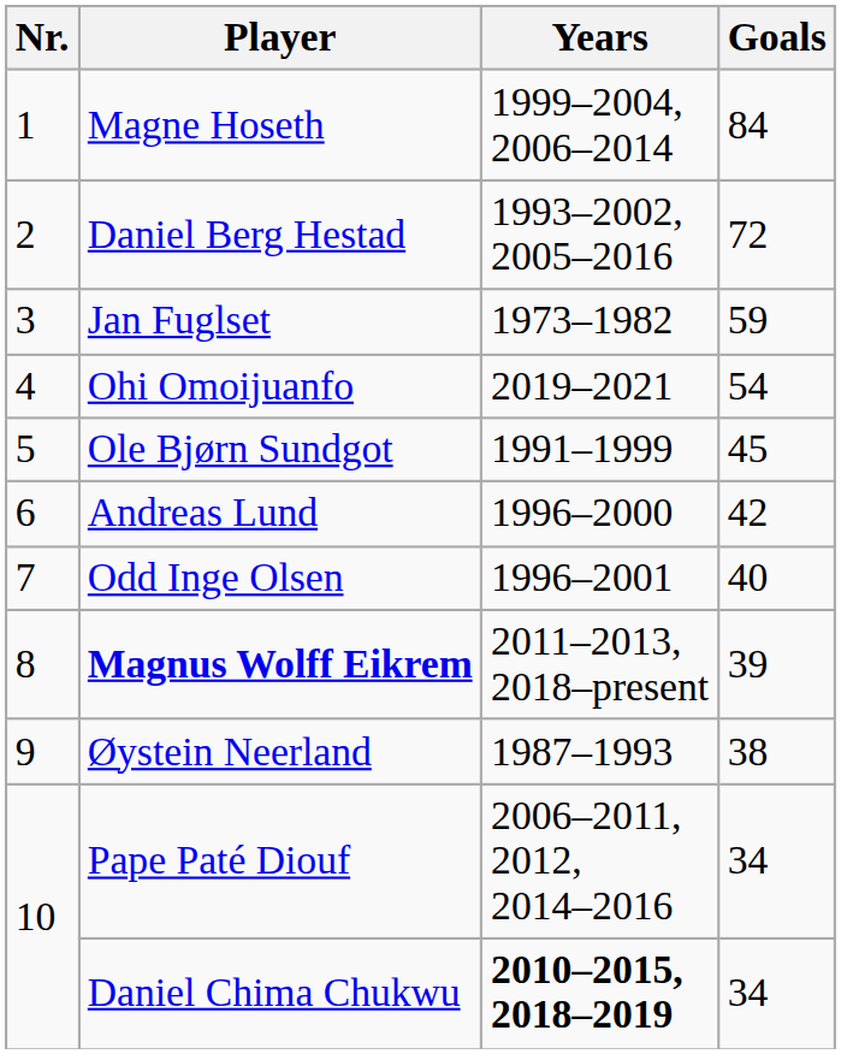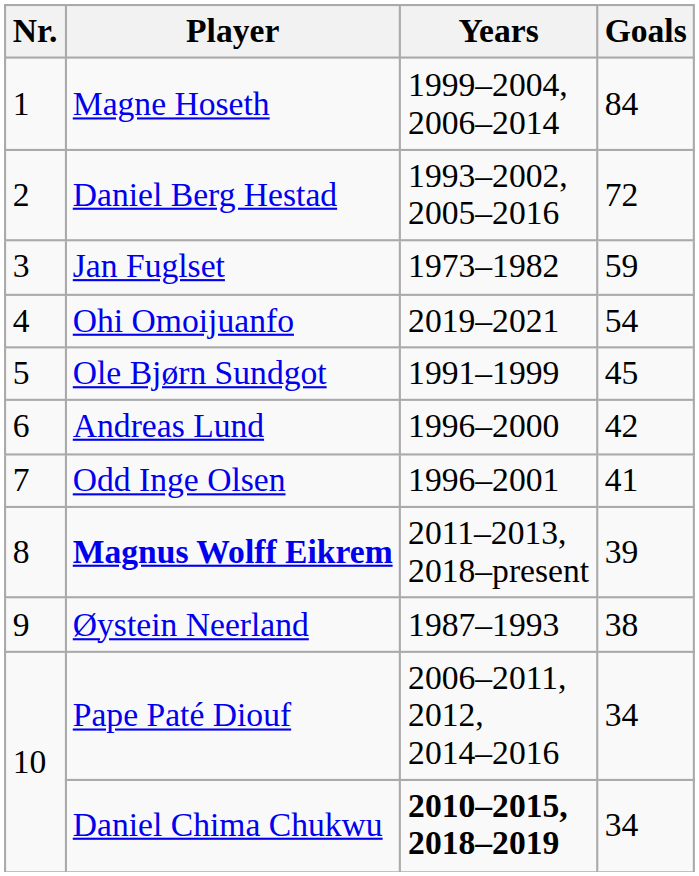Odd Inge Olsen | Goals: 40 -> 41
